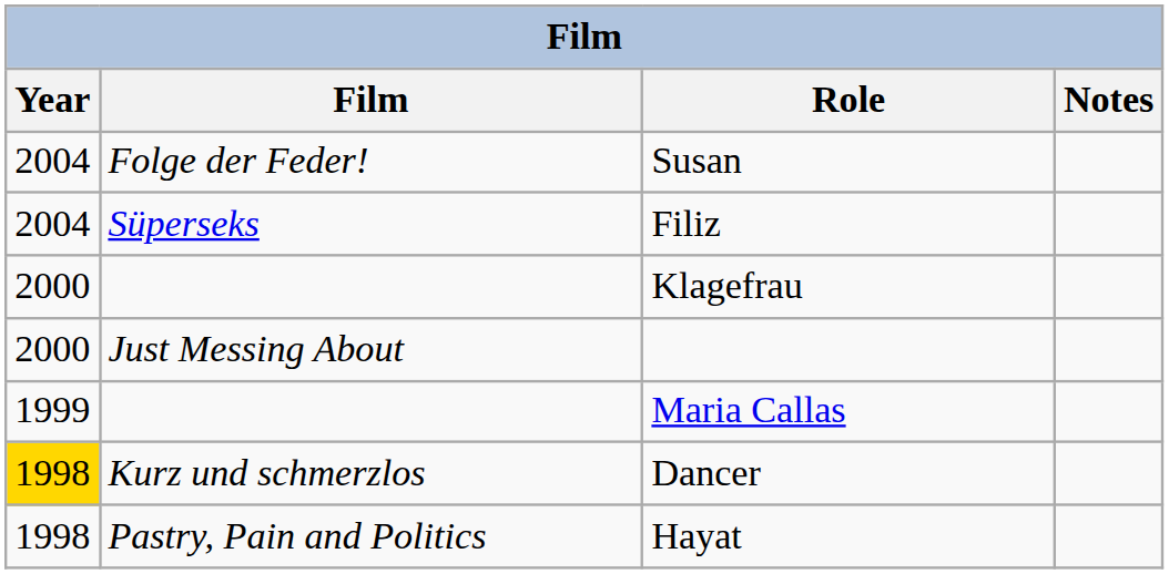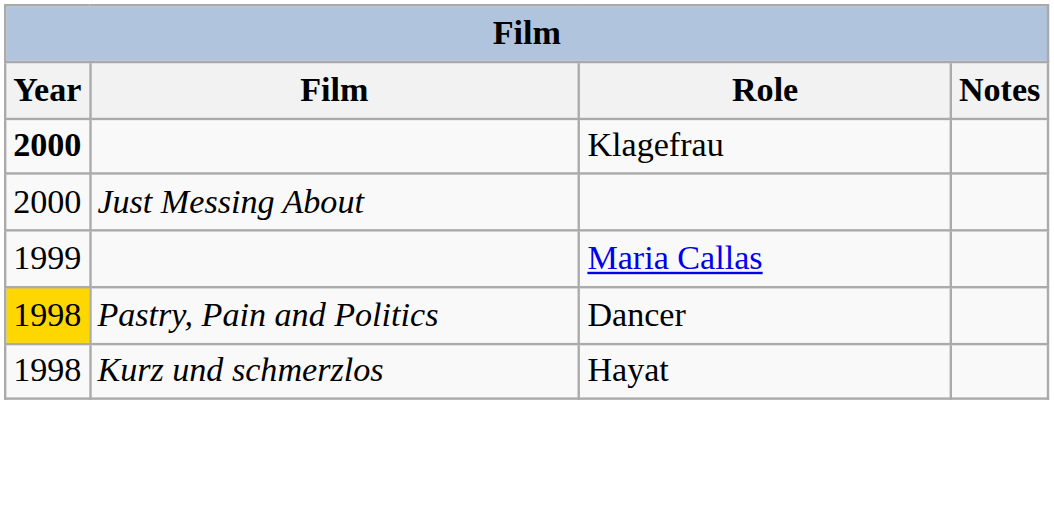- row: 2004 | Folge der Feder! | Susan
- row: 2004 | Süperseks | Filiz
Klagefrau | Year: normal -> bold
Dancer | Film: Kurz und schmerzlos -> Pastry, Pain and Politics
Hayat | Film: Pastry, Pain and Politics -> Kurz und schmerzlos
